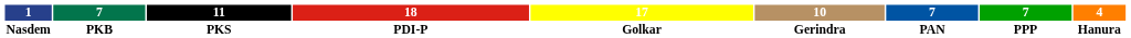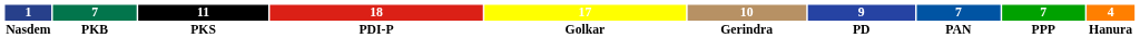+ column: 9 | PD
